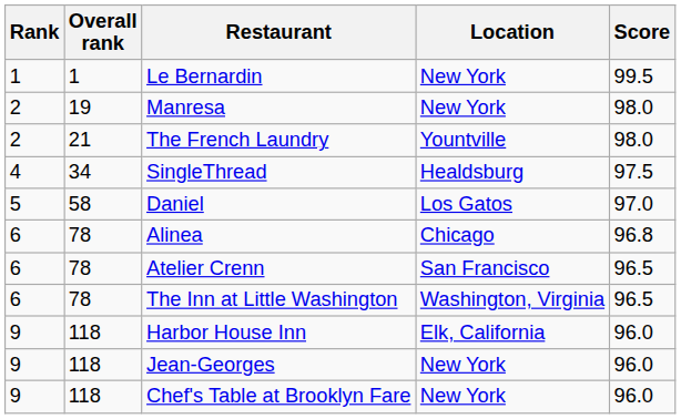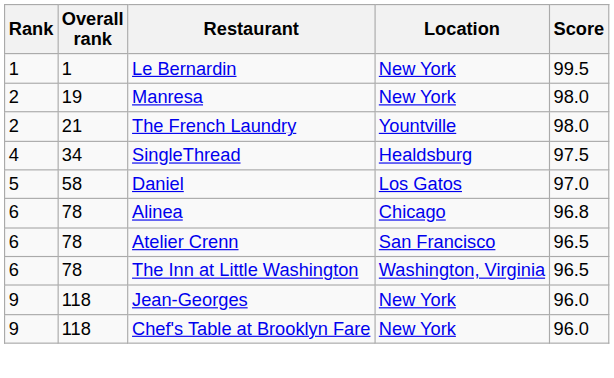- row: 9 | 118 | Harbor House Inn | Elk, California | 96.0
